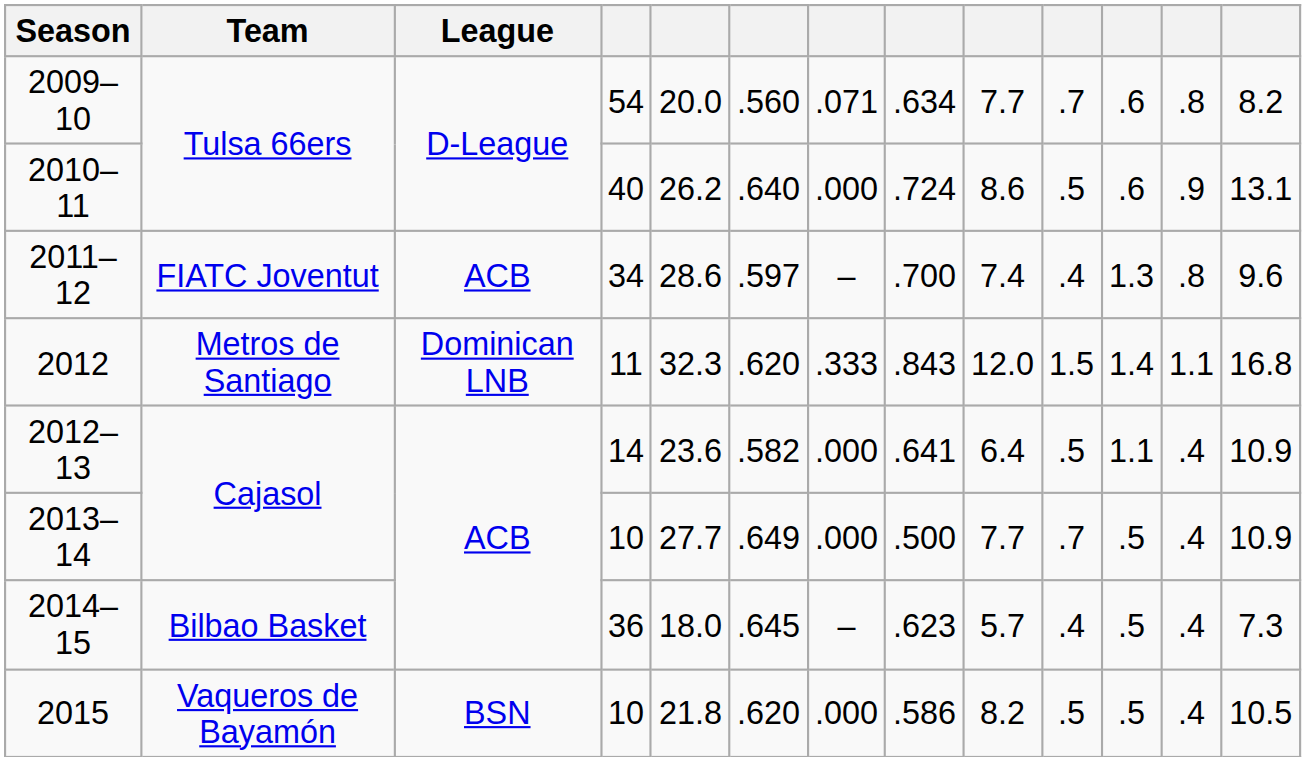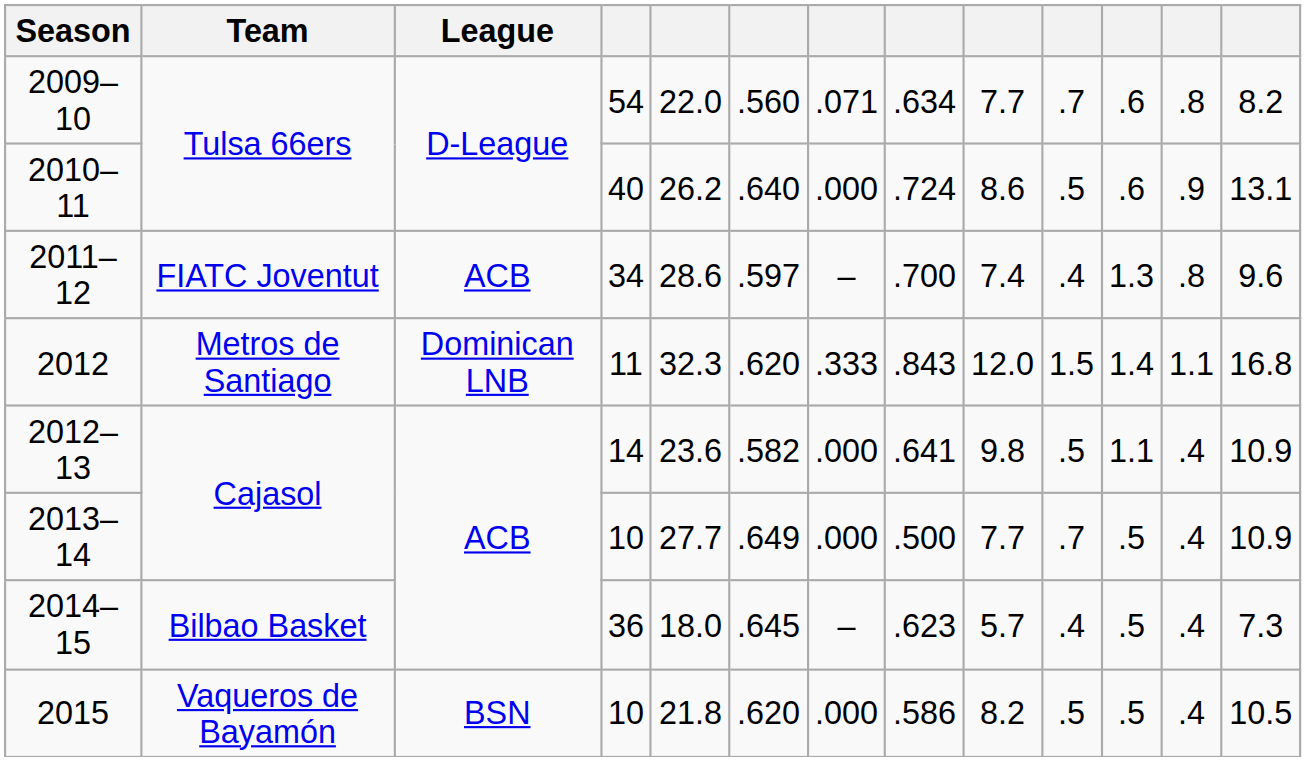2009–10 | column 5: 20.0 -> 22.0
2012–13 | column 9: 6.4 -> 9.8
